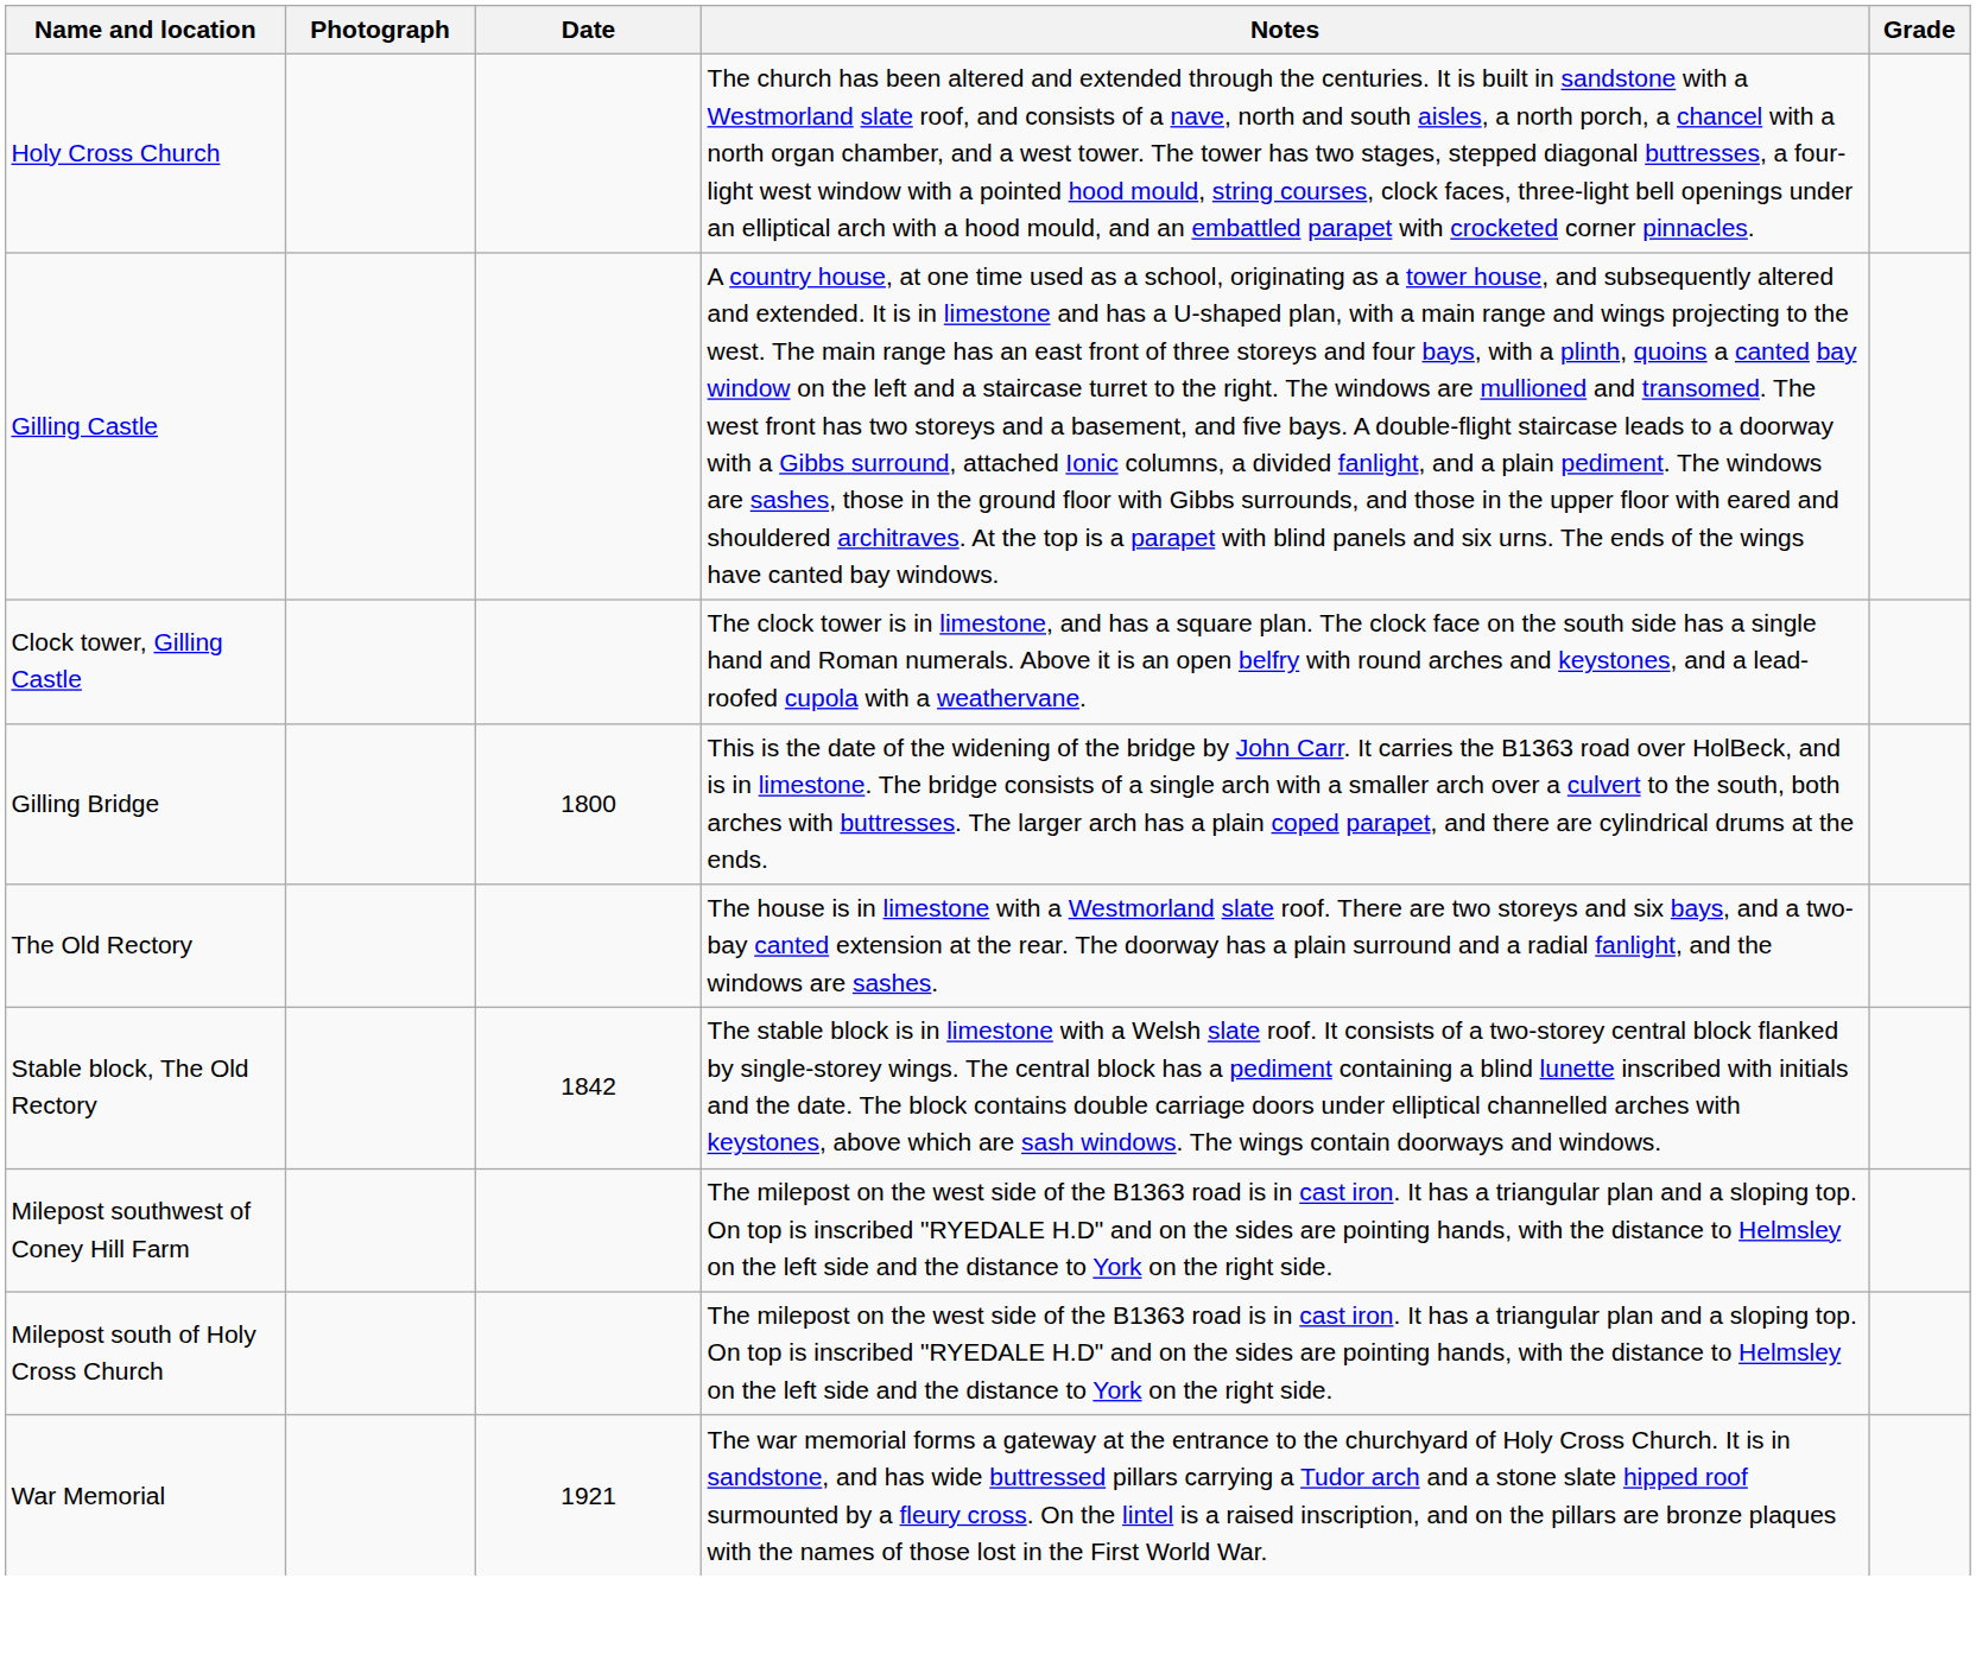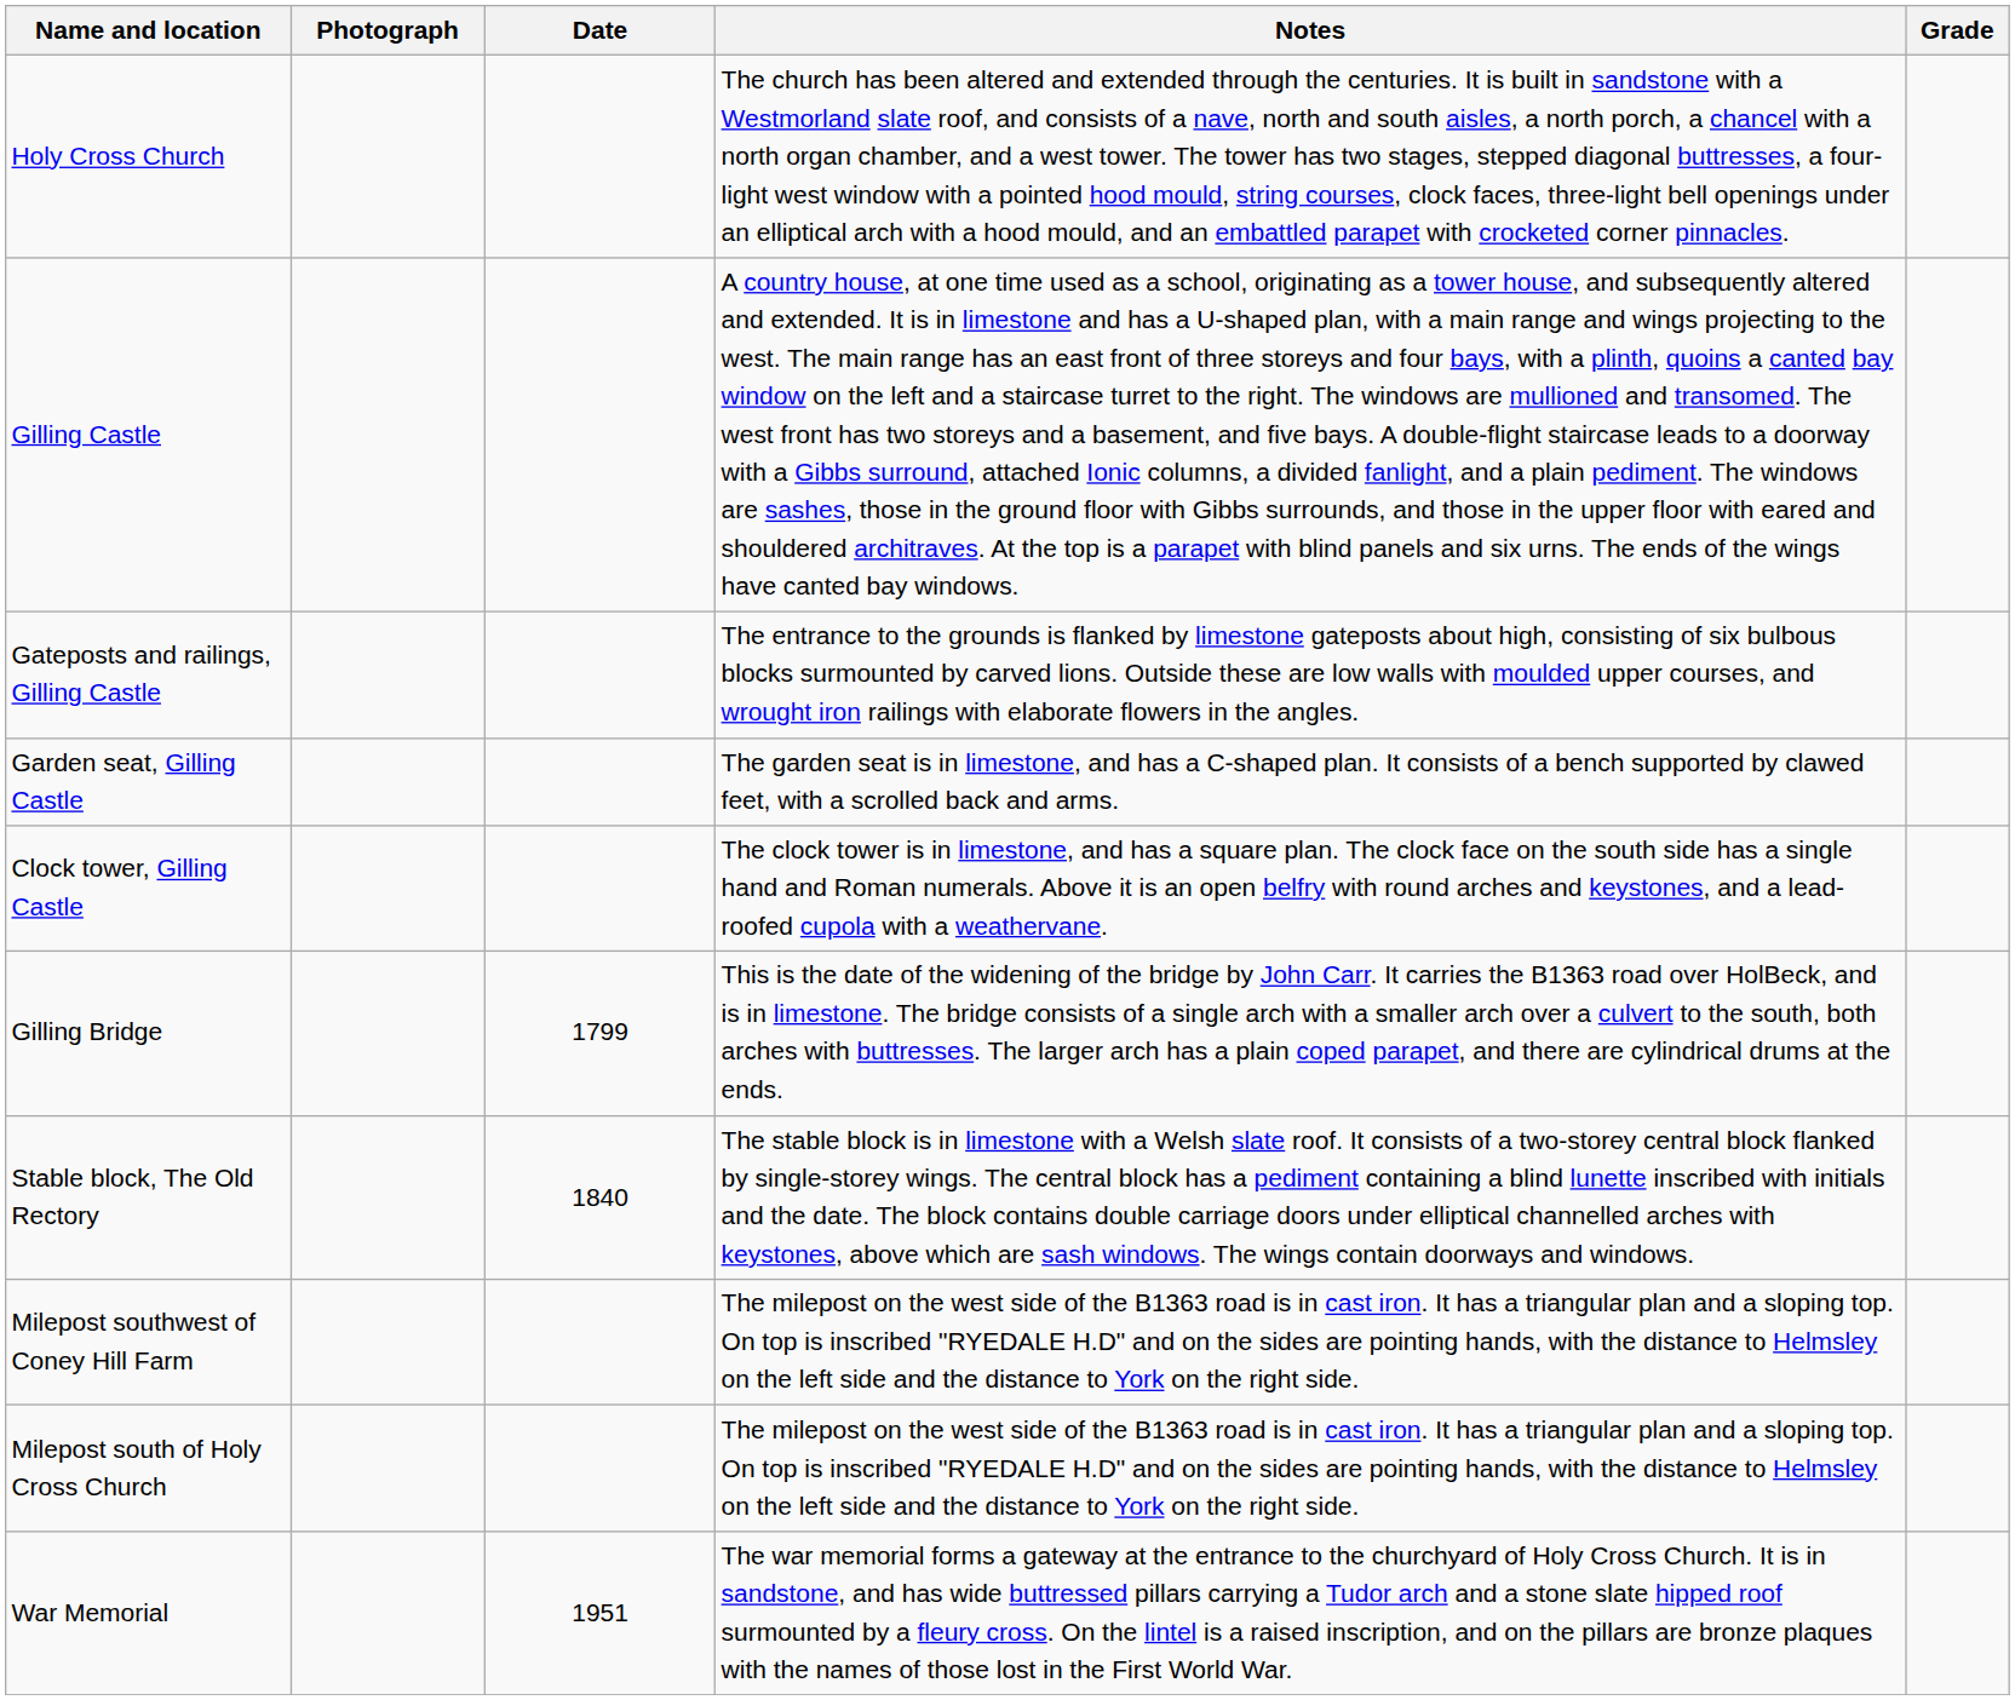+ row: Gateposts and railings, Gilling Castle | The entrance to the grounds is flanked by limestone gateposts about high, consisting of six bulbous blocks surmounted by carved lions. Outside these are low walls with moulded upper courses, and wrought iron railings with elaborate flowers in the angles.
+ row: Garden seat, Gilling Castle | The garden seat is in limestone, and has a C-shaped plan. It consists of a bench supported by clawed feet, with a scrolled back and arms.
Gilling Bridge | Date: 1800 -> 1799
- row: The Old Rectory | The house is in limestone with a Westmorland slate roof. There are two storeys and six bays, and a two-bay canted extension at the rear. The doorway has a plain surround and a radial fanlight, and the windows are sashes.
Stable block, The Old Rectory | Date: 1842 -> 1840
War Memorial | Date: 1921 -> 1951
